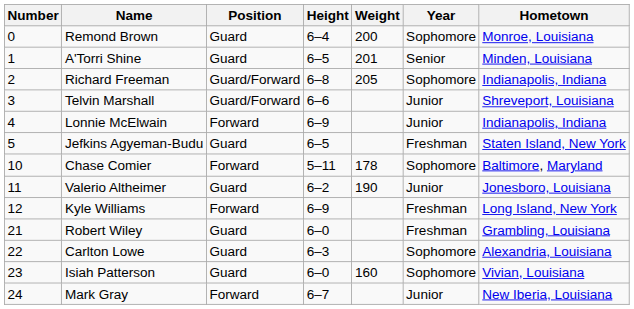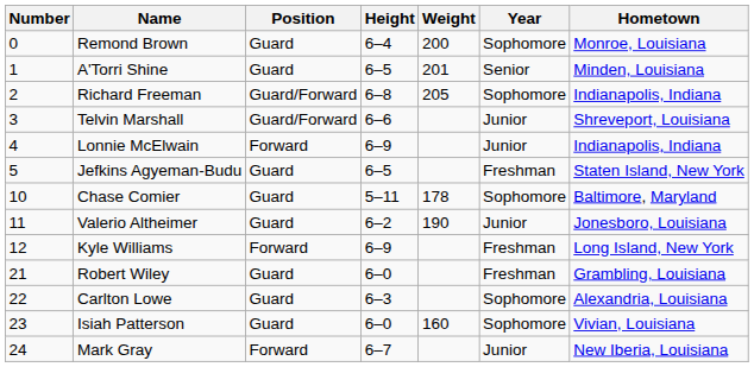Chase Comier | Position: Forward -> Guard
